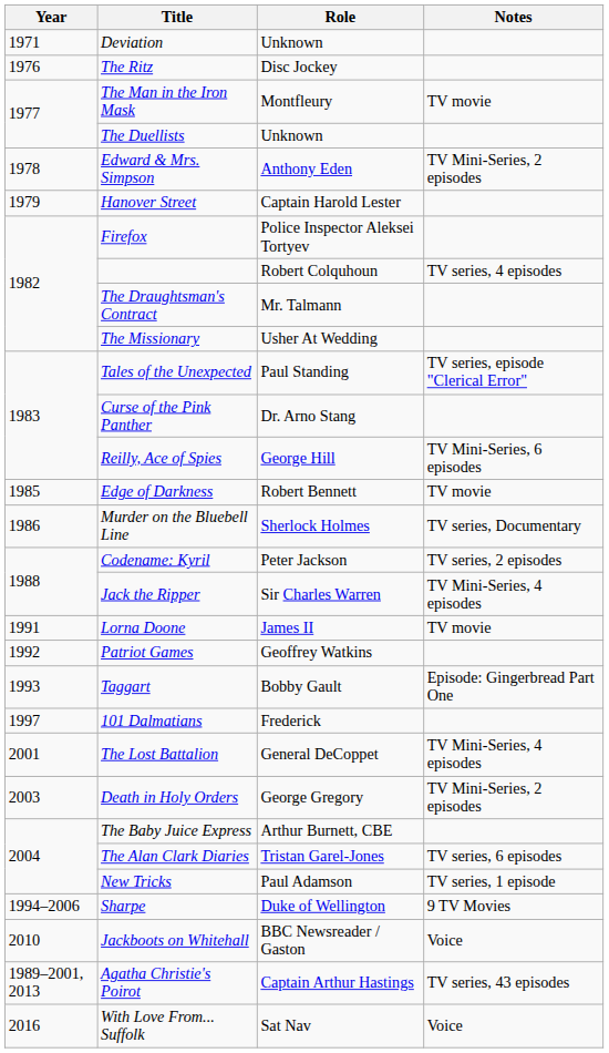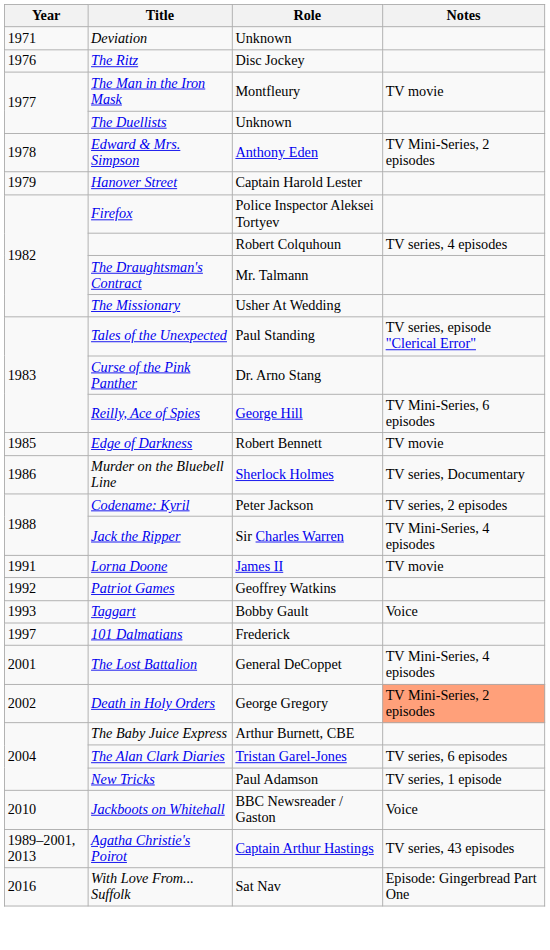Taggart | Notes: Episode: Gingerbread Part One -> Voice
Death in Holy Orders | Year: 2003 -> 2002
Death in Holy Orders | Notes: no background -> lightsalmon background
- row: 1994–2006 | Sharpe | Duke of Wellington | 9 TV Movies
With Love From... Suffolk | Notes: Voice -> Episode: Gingerbread Part One
